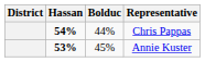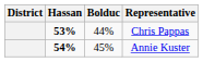Chris Pappas | Hassan: 54% -> 53%
Annie Kuster | Hassan: 53% -> 54%
